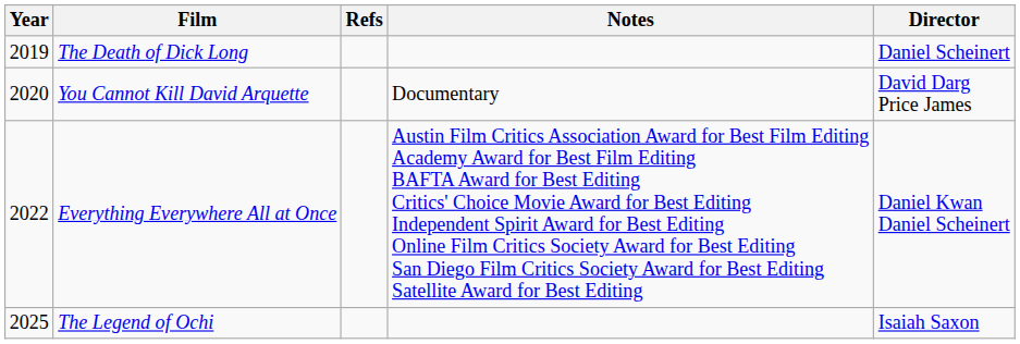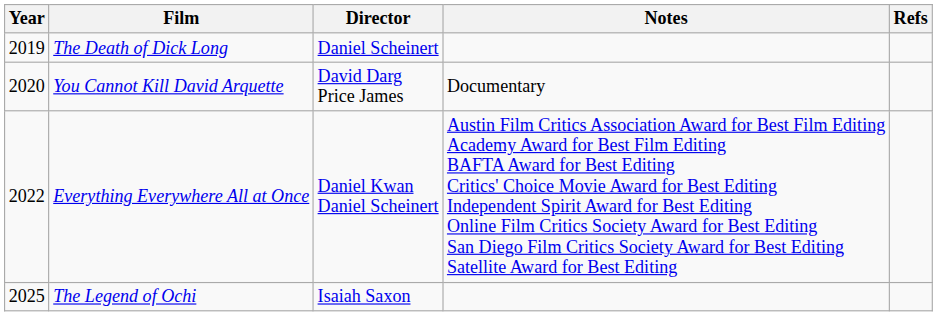columns swapped: Director <-> Refs
